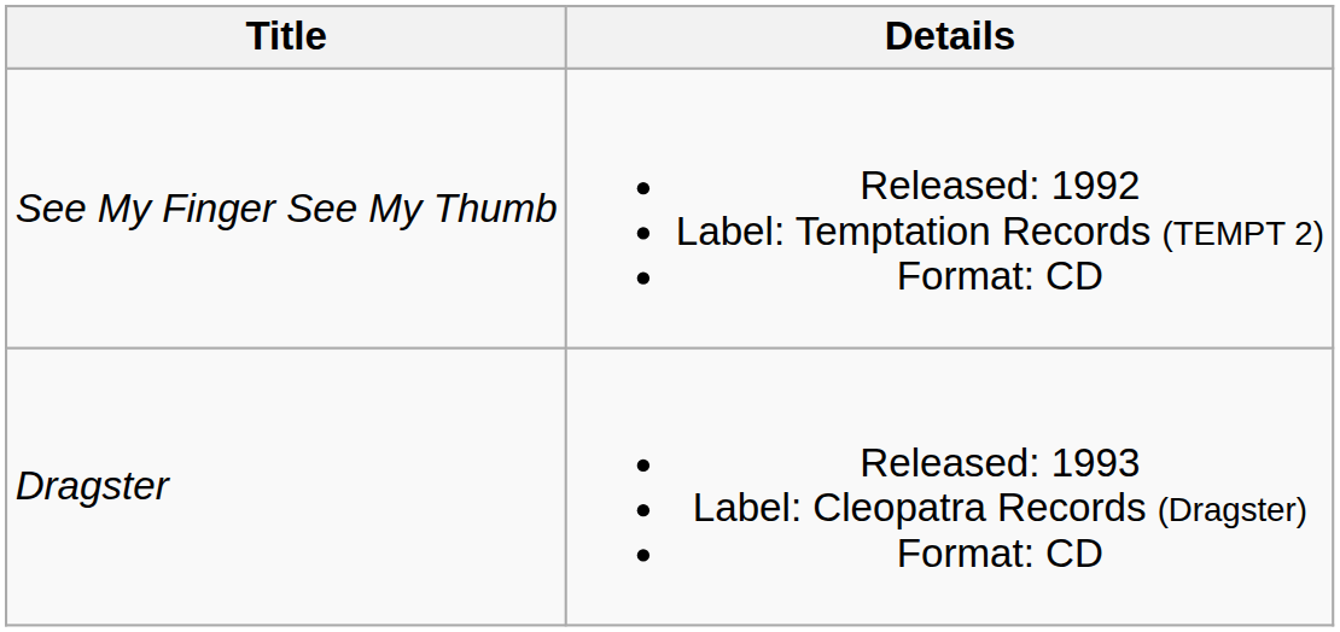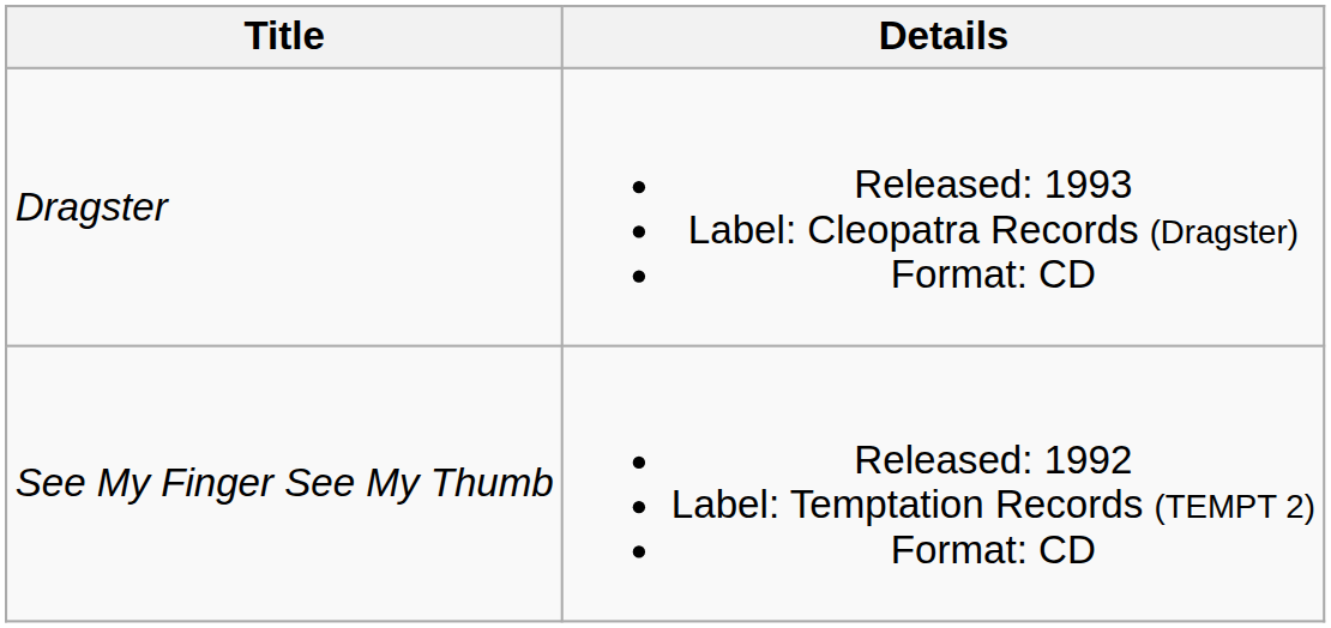rows swapped: See My Finger See My Thumb <-> Dragster
